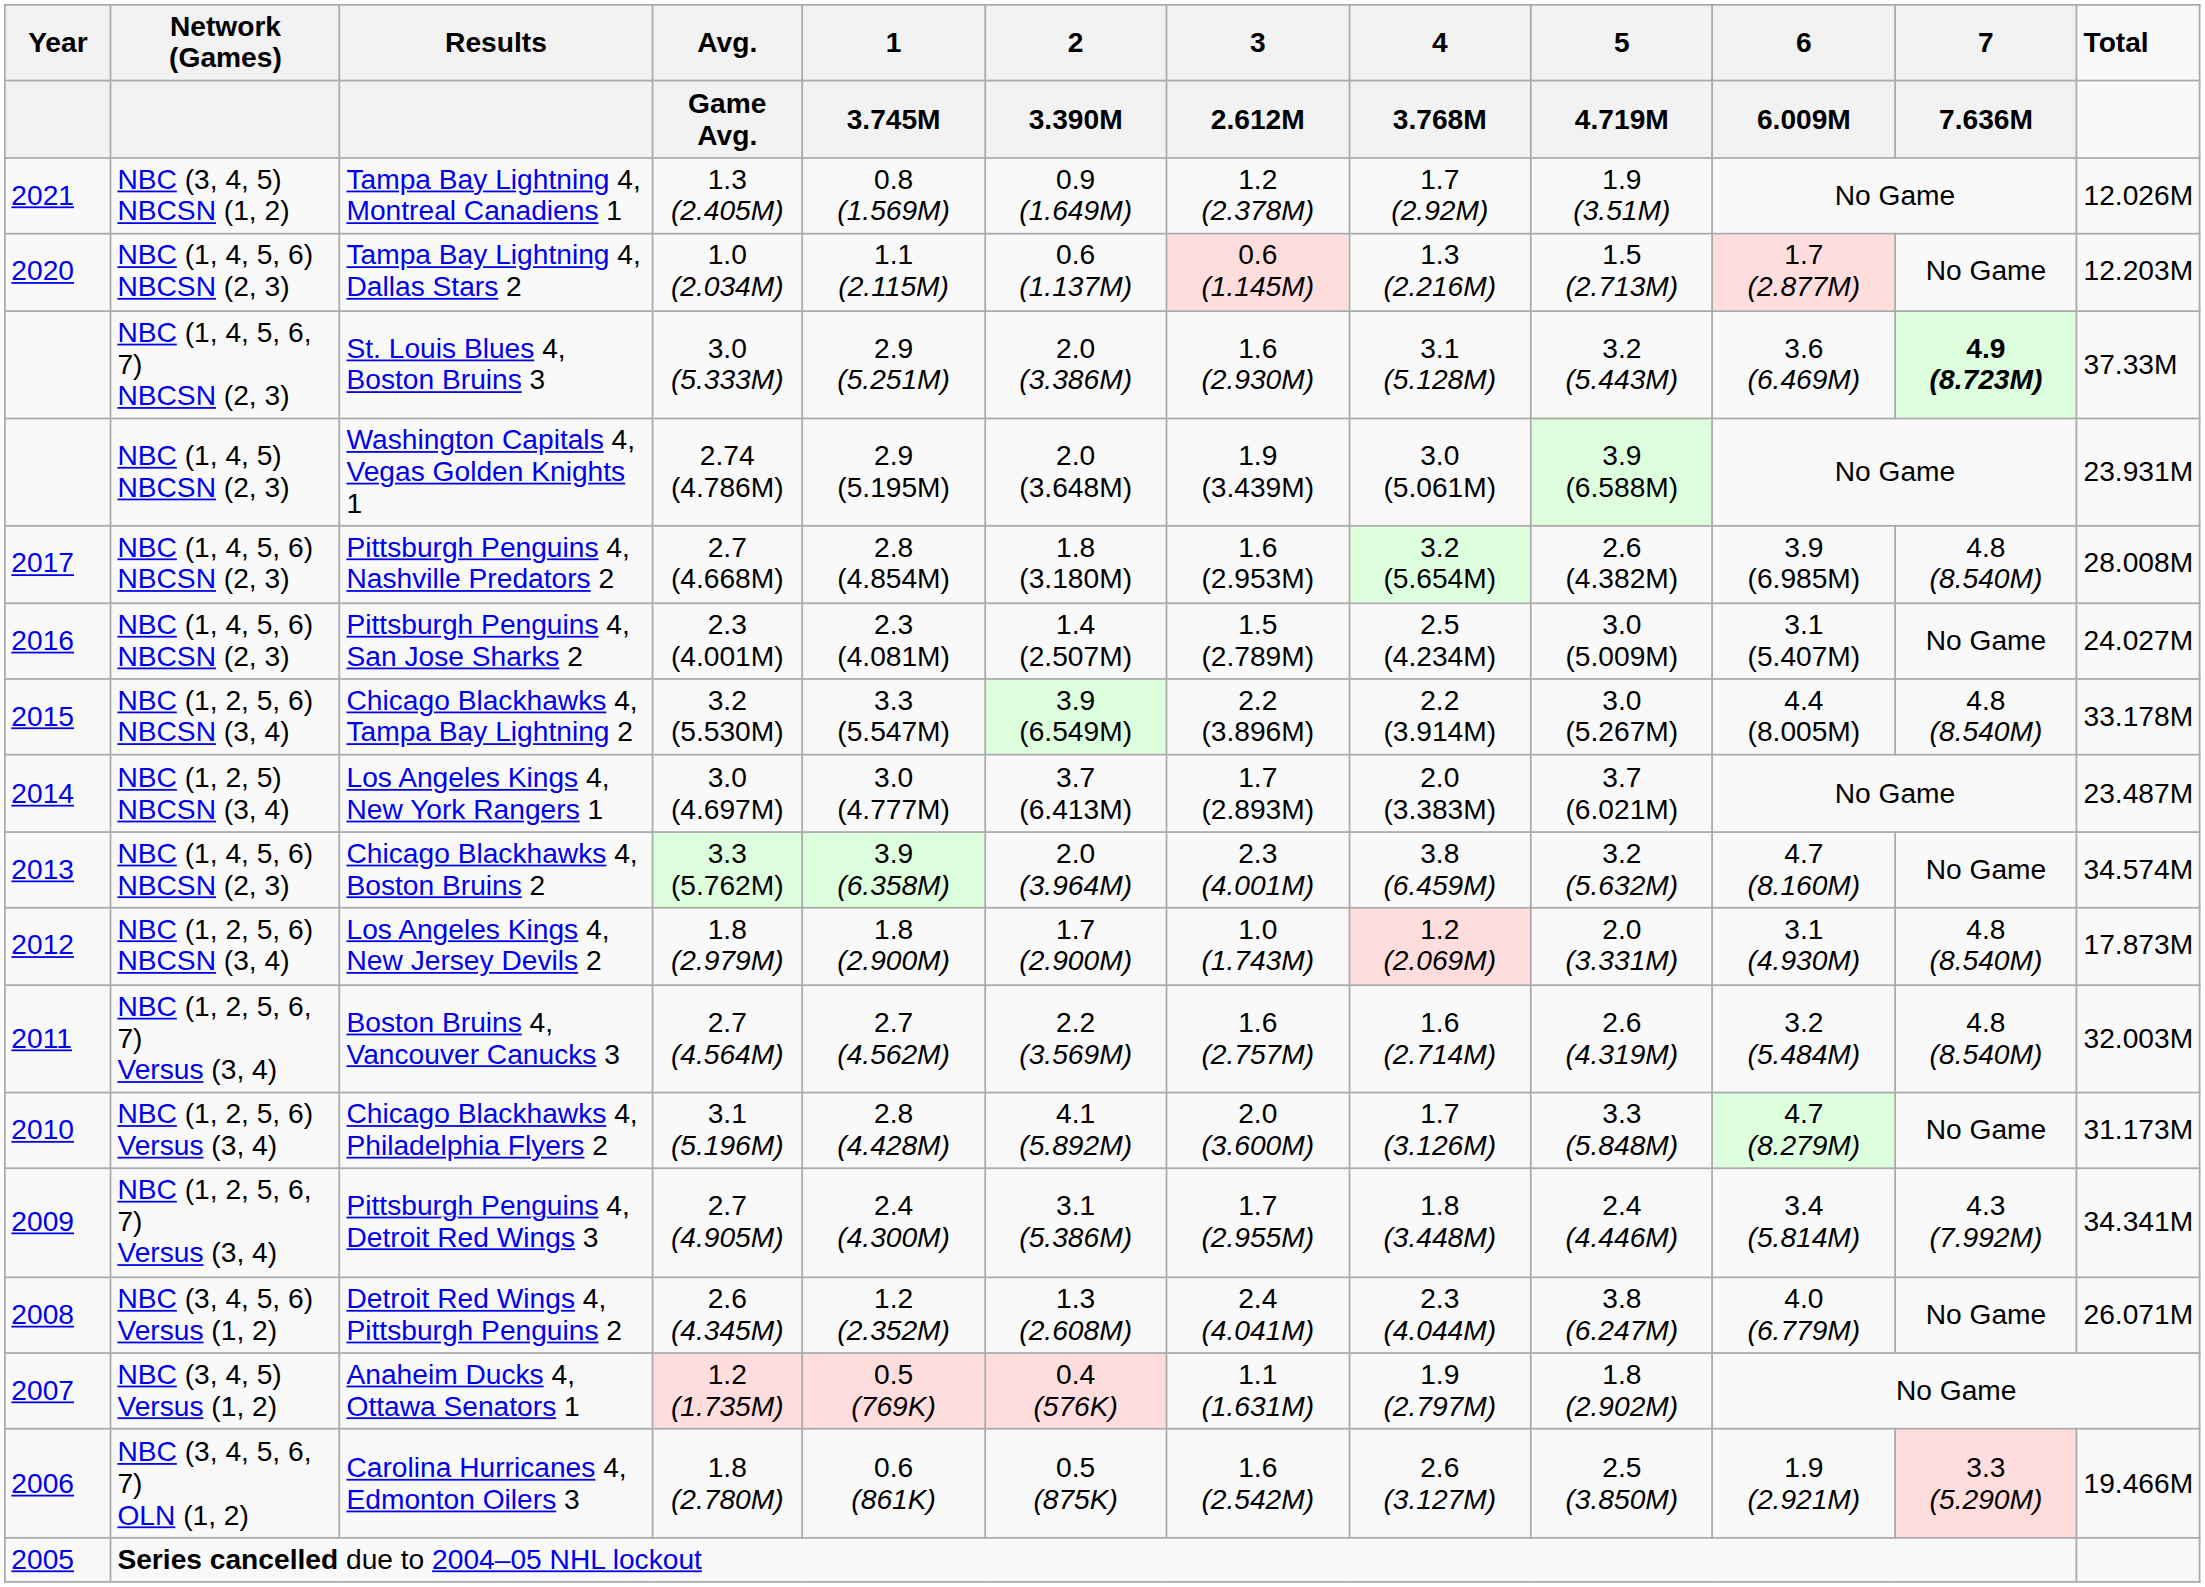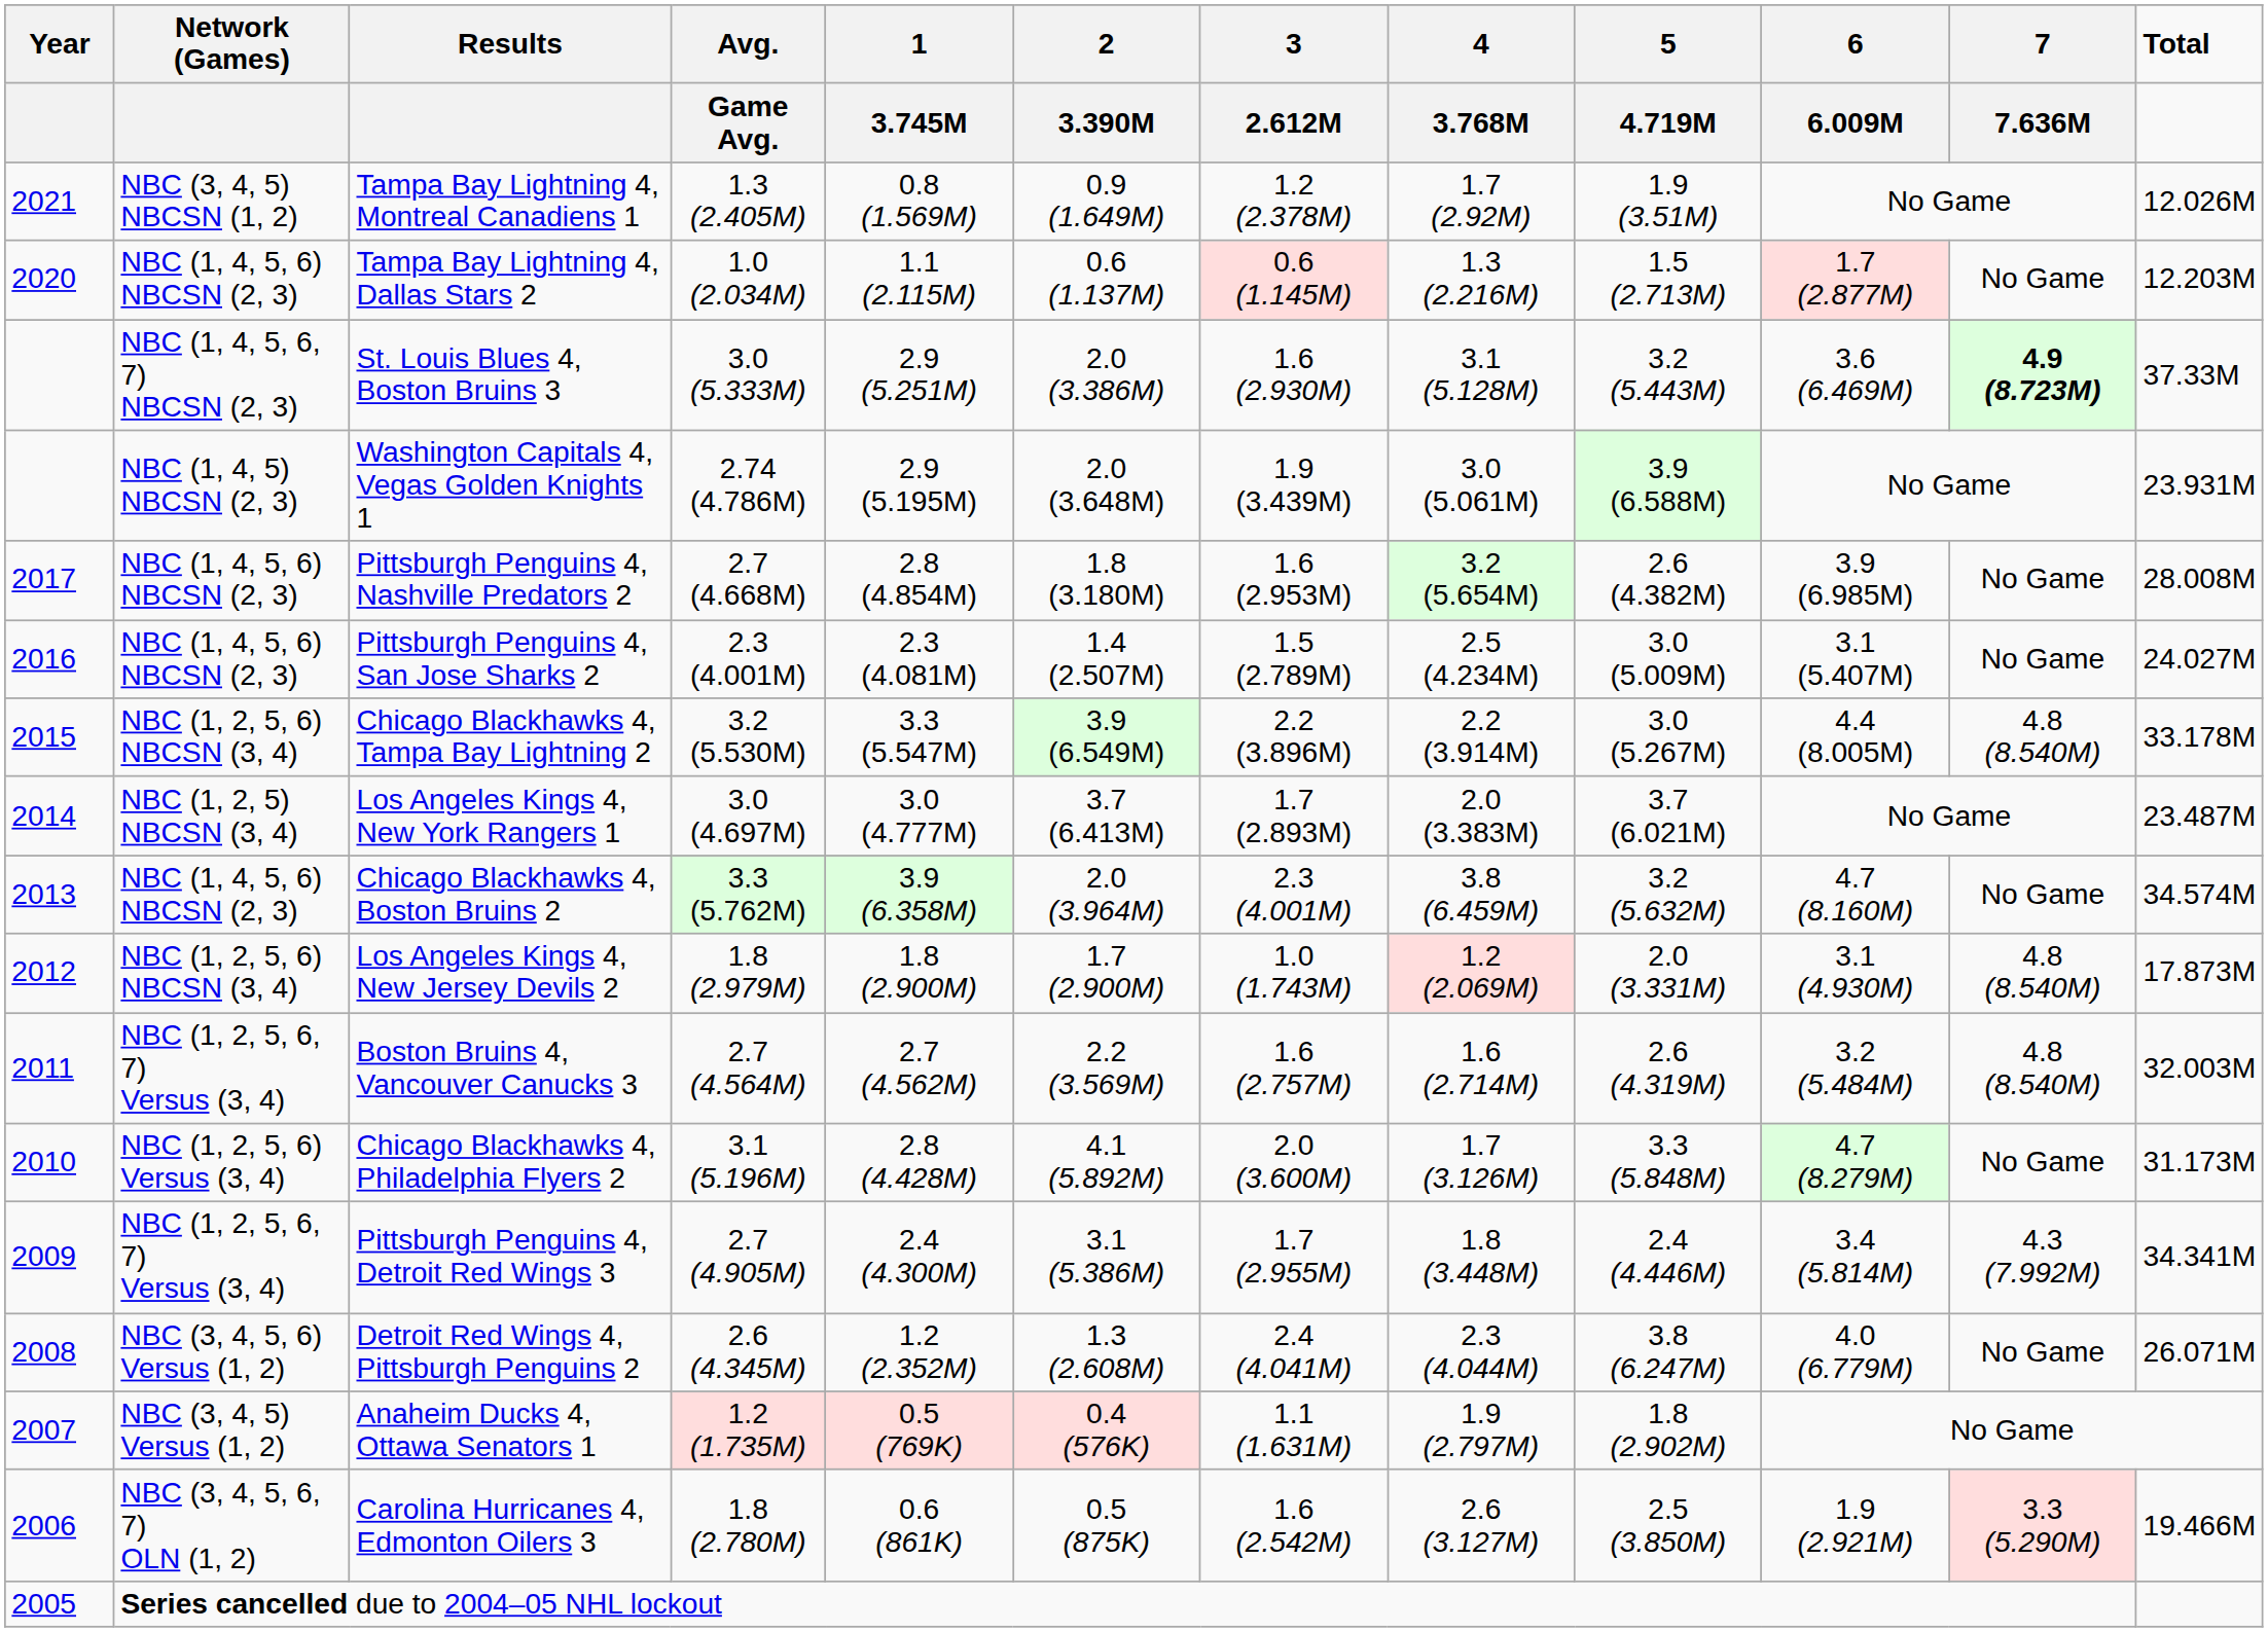Pittsburgh Penguins 4, Nashville Predators 2 | 7: 4.8 (8.540M) -> No Game
